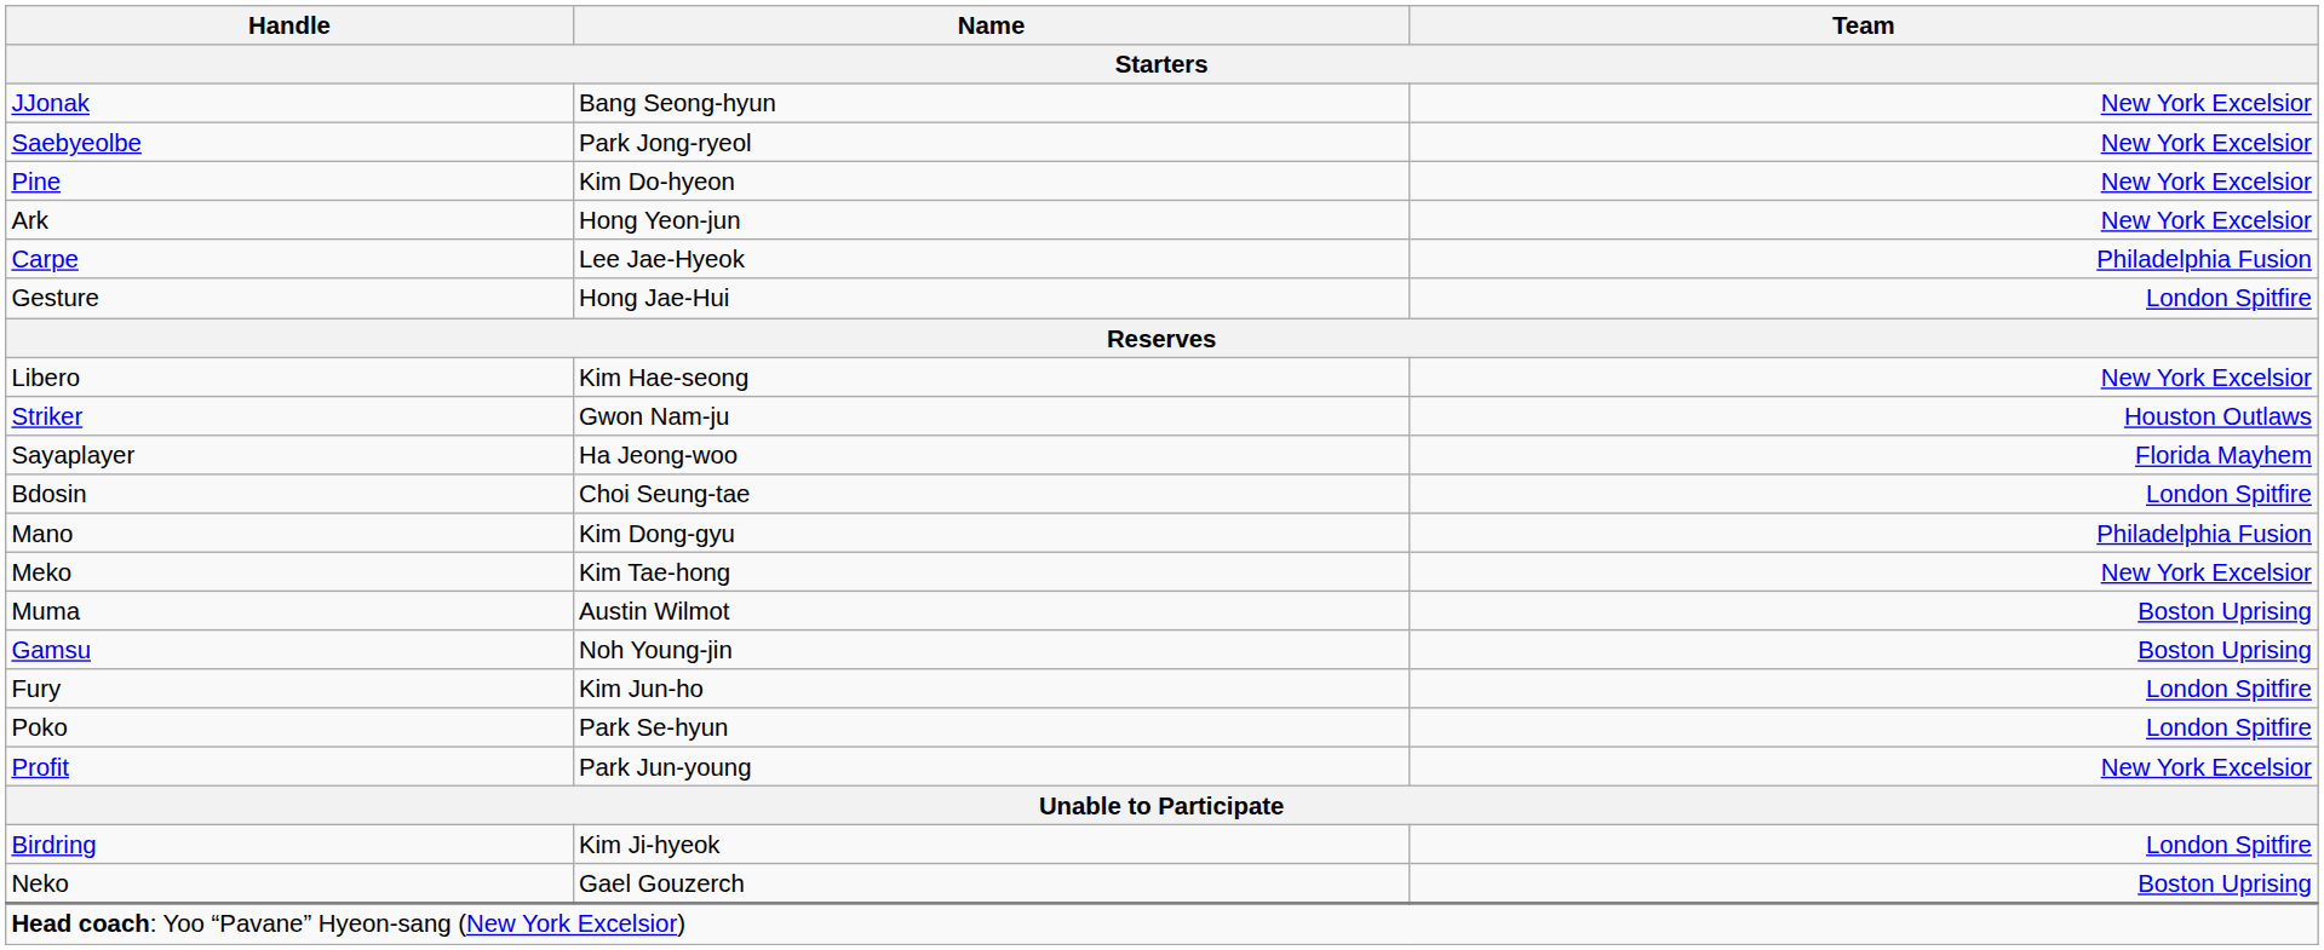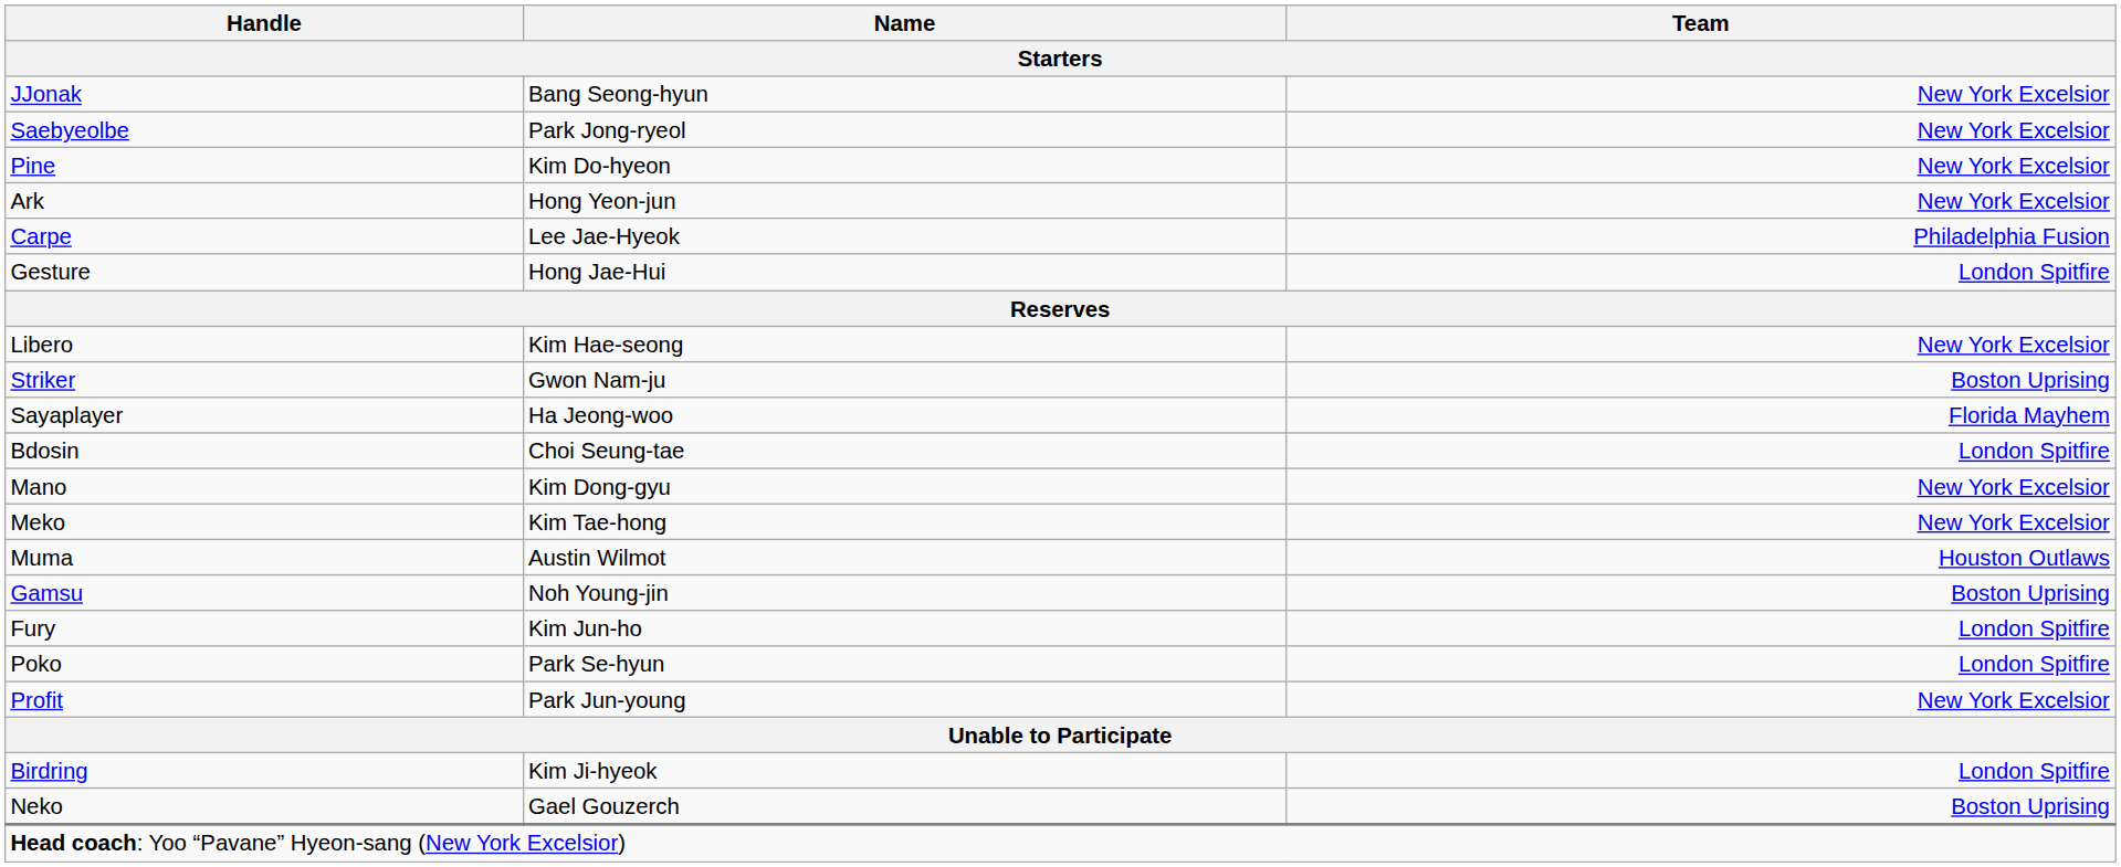Striker | Team: Houston Outlaws -> Boston Uprising
Mano | Team: Philadelphia Fusion -> New York Excelsior
Muma | Team: Boston Uprising -> Houston Outlaws
